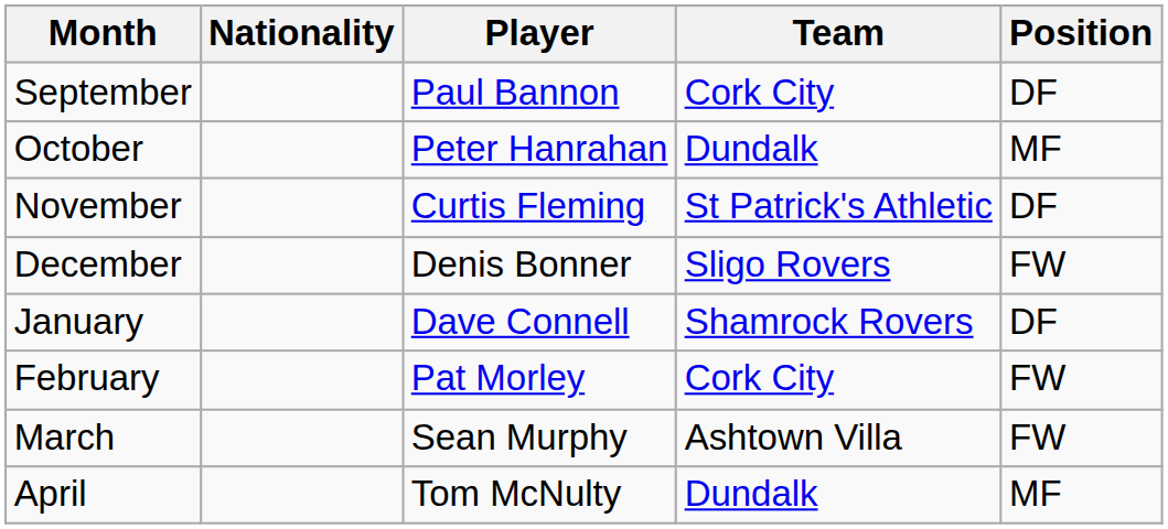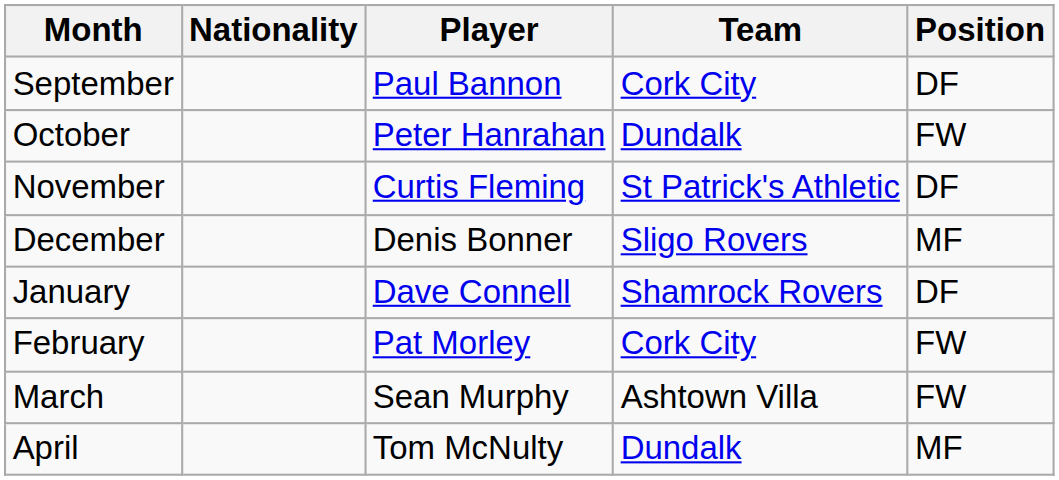October | Position: MF -> FW
December | Position: FW -> MF
